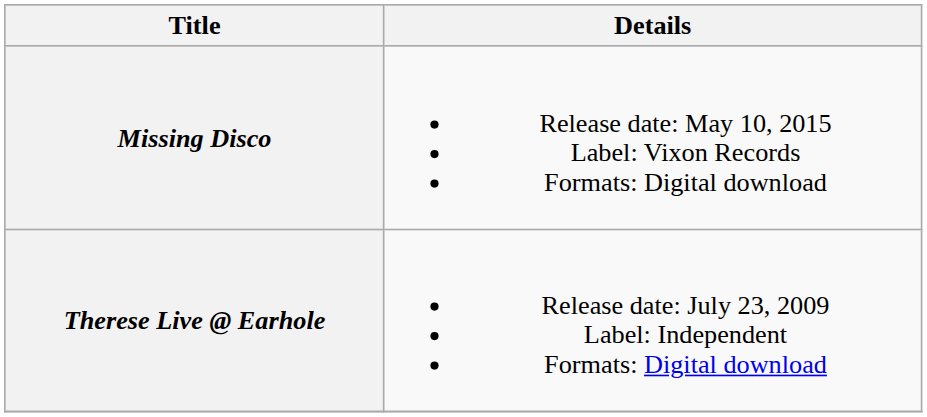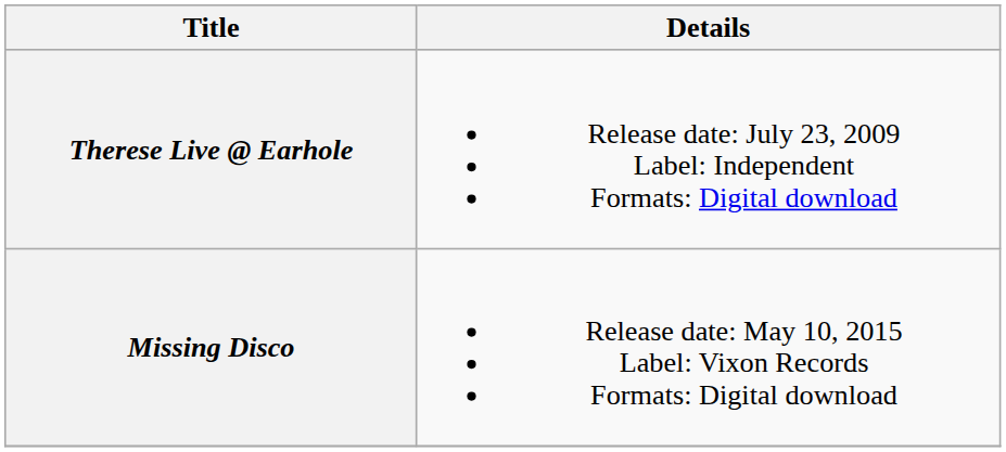rows swapped: Therese Live @ Earhole <-> Missing Disco
